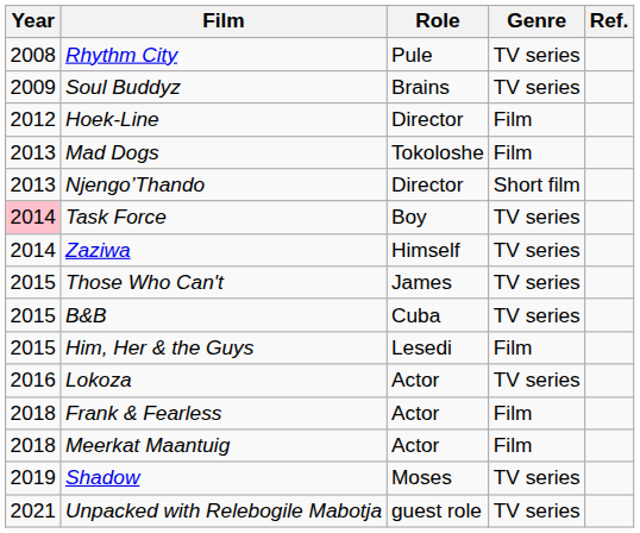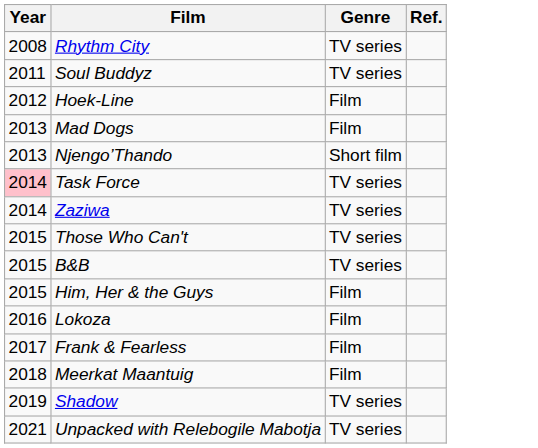- column: Role | Pule | Brains | Director | Tokoloshe | Director | Boy | Himself | James | Cuba | Lesedi | Actor | Actor | Actor | Moses | guest role
Soul Buddyz | Year: 2009 -> 2011
Lokoza | Genre: TV series -> Film
Frank & Fearless | Year: 2018 -> 2017
